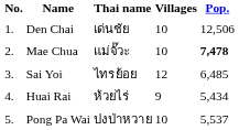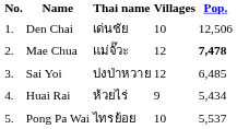Mae Chua | Villages: 10 -> 12
Sai Yoi | Thai name: ไทรย้อย -> ปงป่าหวาย
Pong Pa Wai | Thai name: ปงป่าหวาย -> ไทรย้อย
